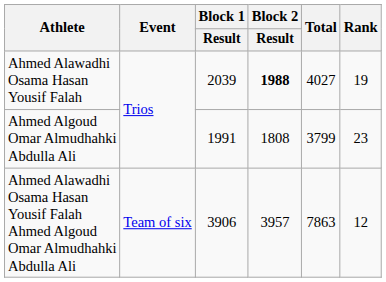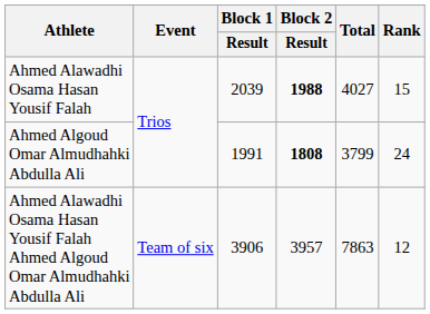Ahmed Alawadhi Osama Hasan Yousif Falah | Rank: 19 -> 15
Ahmed Algoud Omar Almudhahki Abdulla Ali | Block 2 / Result: normal -> bold
Ahmed Algoud Omar Almudhahki Abdulla Ali | Rank: 23 -> 24
